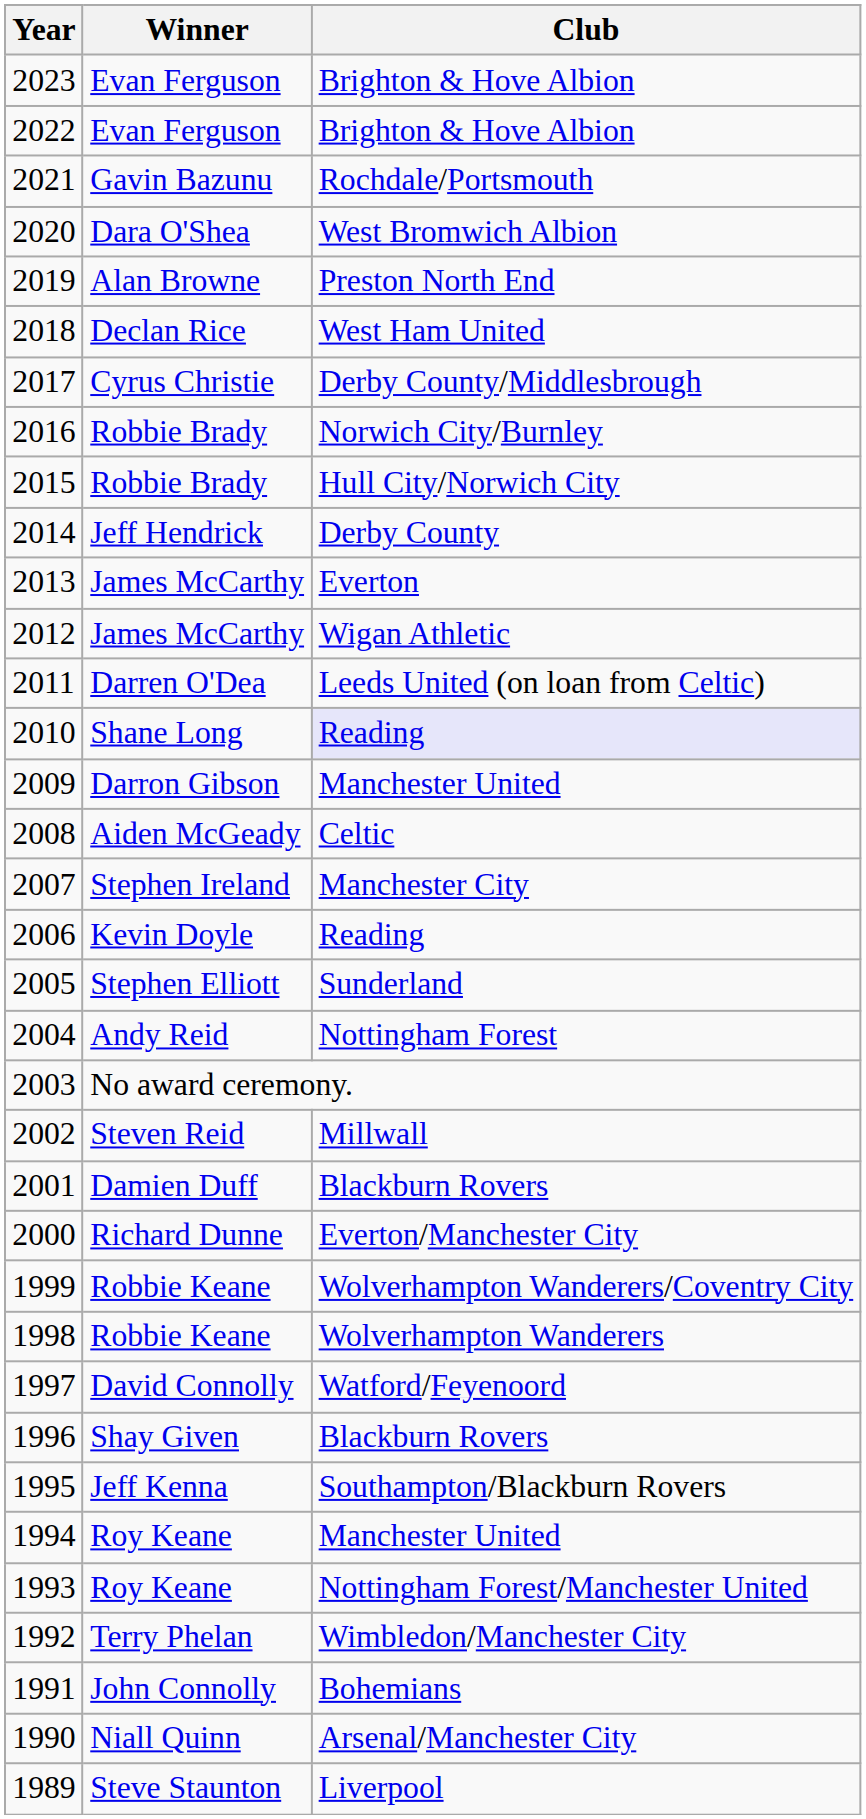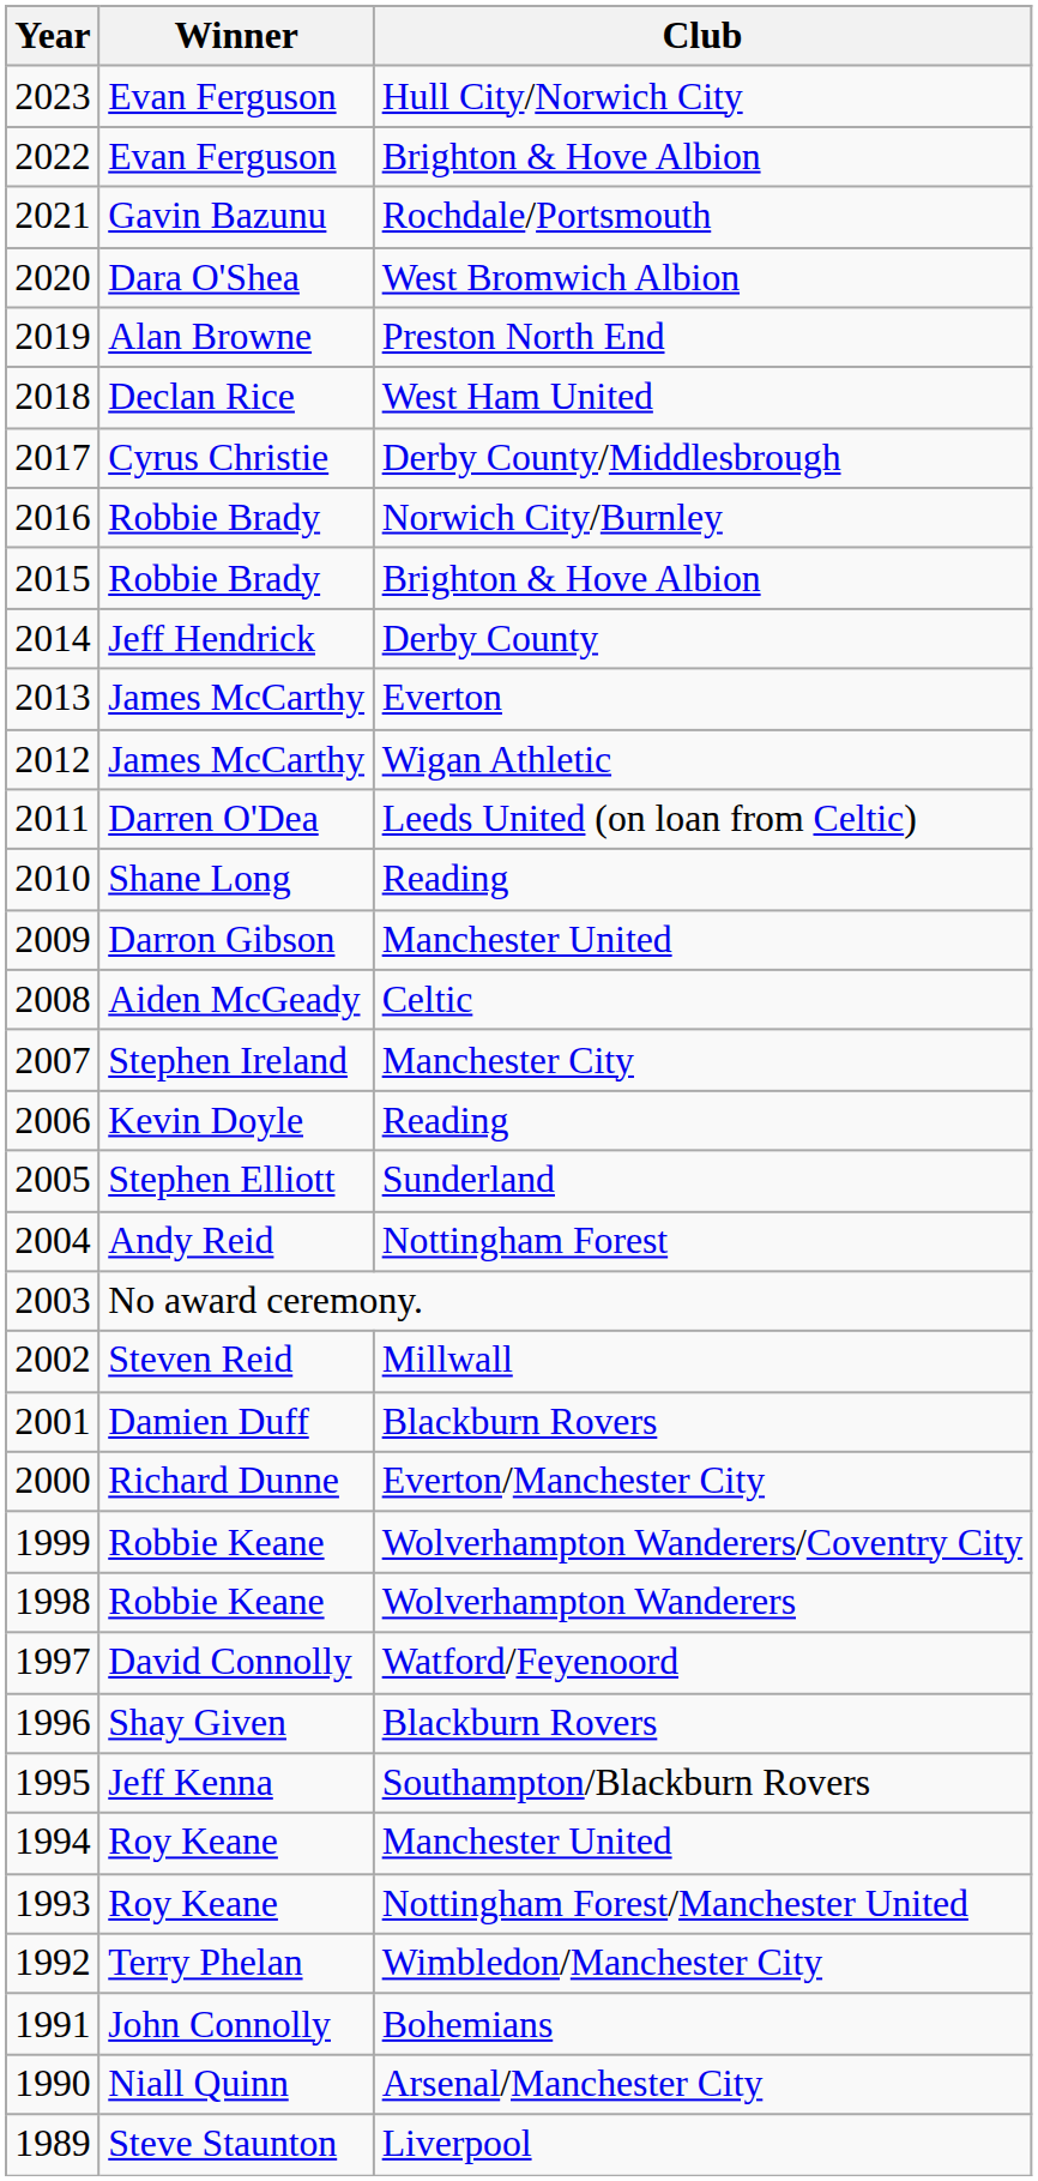2023 | Club: Brighton & Hove Albion -> Hull City/Norwich City
2015 | Club: Hull City/Norwich City -> Brighton & Hove Albion
2010 | Club: lavender background -> no background
